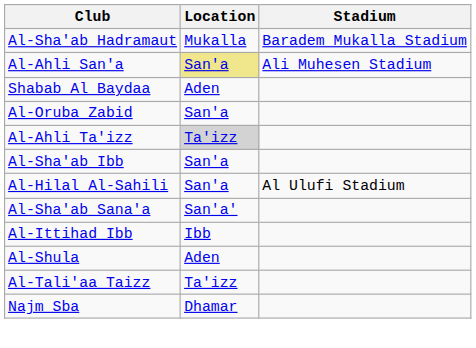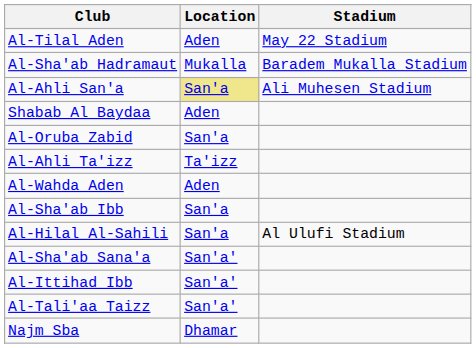+ row: Al-Tilal Aden | Aden | May 22 Stadium
Al-Ahli Ta'izz | Location: lightgrey background -> no background
+ row: Al-Wahda Aden | Aden
Al-Ittihad Ibb | Location: Ibb -> San'a'
- row: Al-Shula | Aden
Al-Tali'aa Taizz | Location: Ta'izz -> San'a'
